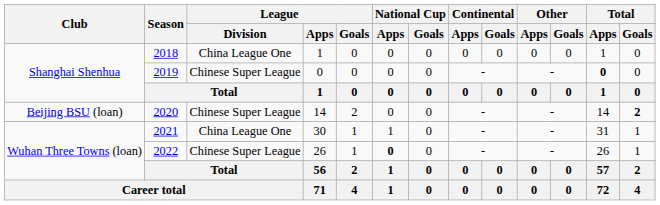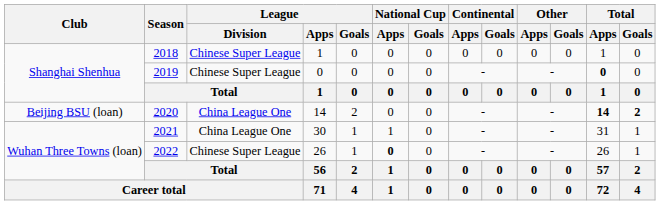2018 | League / Division: China League One -> Chinese Super League
2020 | League / Division: Chinese Super League -> China League One
2020 | Total / Apps: normal -> bold
